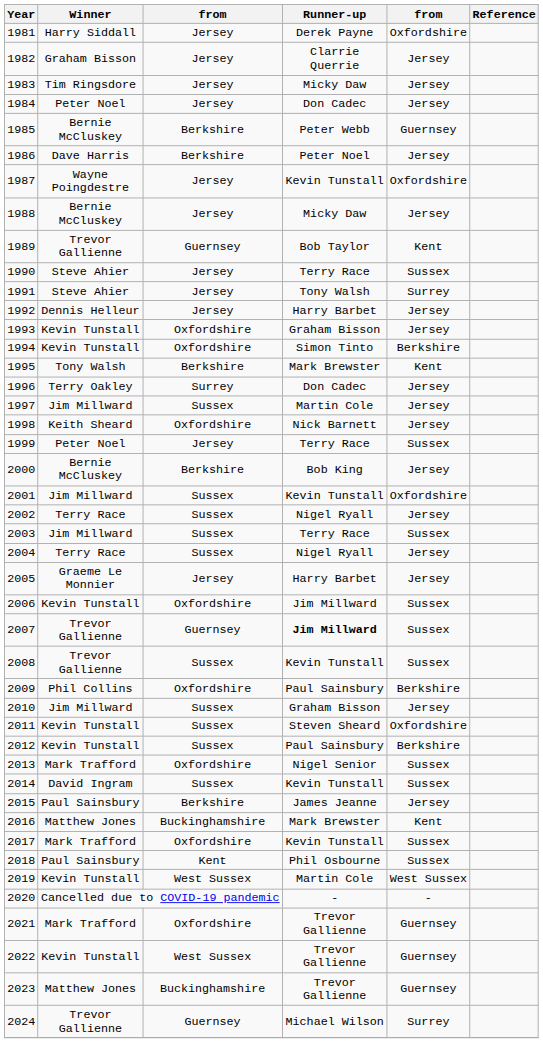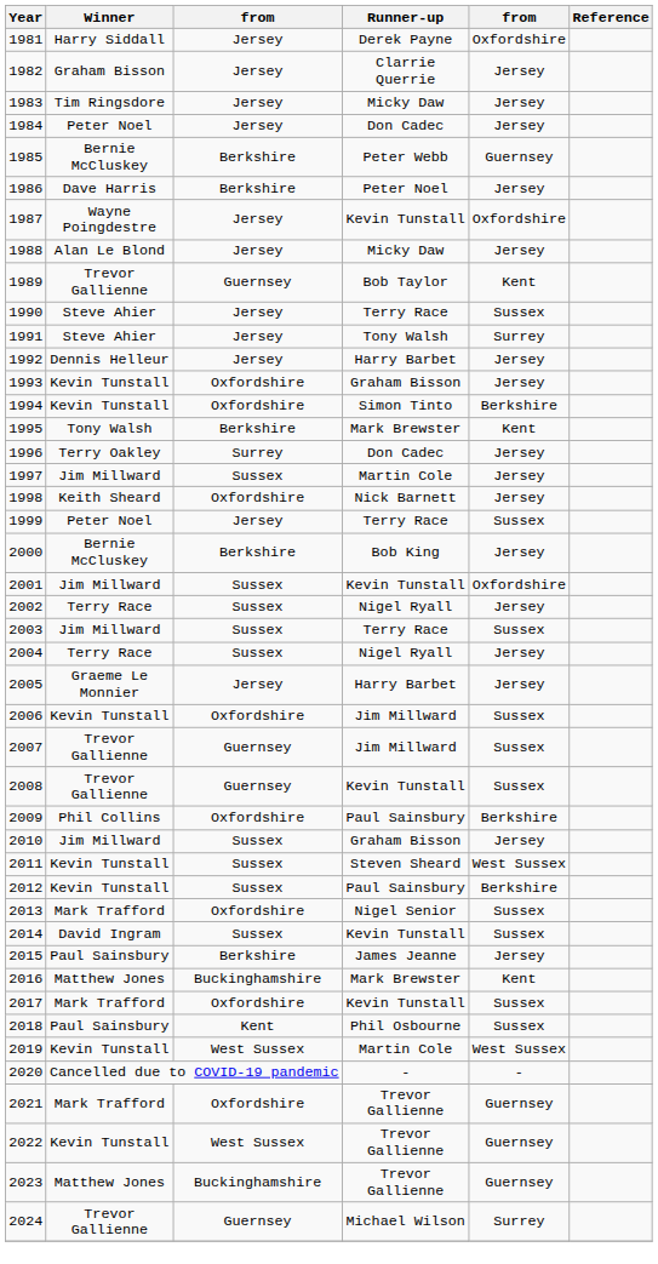1988 | Winner: Bernie McCluskey -> Alan Le Blond
2007 | Runner-up: bold -> normal
2008 | column 3: Sussex -> Guernsey
2011 | column 5: Oxfordshire -> West Sussex
